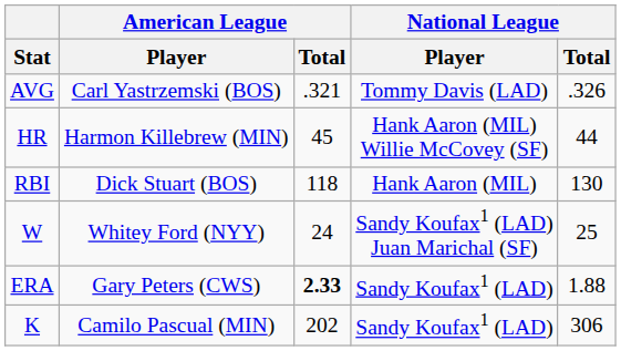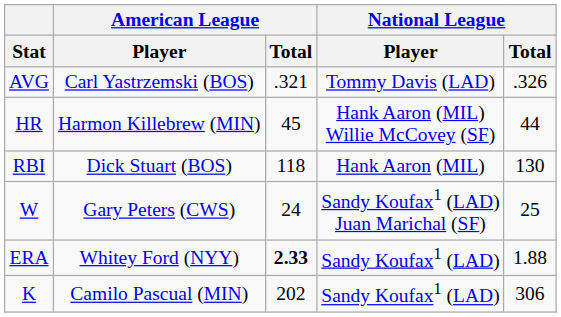W | American League / Player: Whitey Ford (NYY) -> Gary Peters (CWS)
ERA | American League / Player: Gary Peters (CWS) -> Whitey Ford (NYY)
